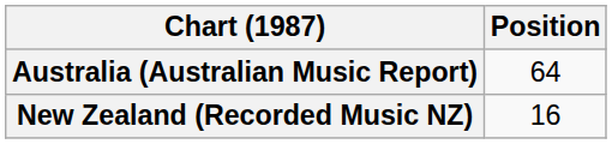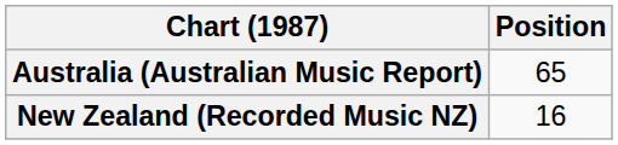Australia (Australian Music Report) | Position: 64 -> 65
